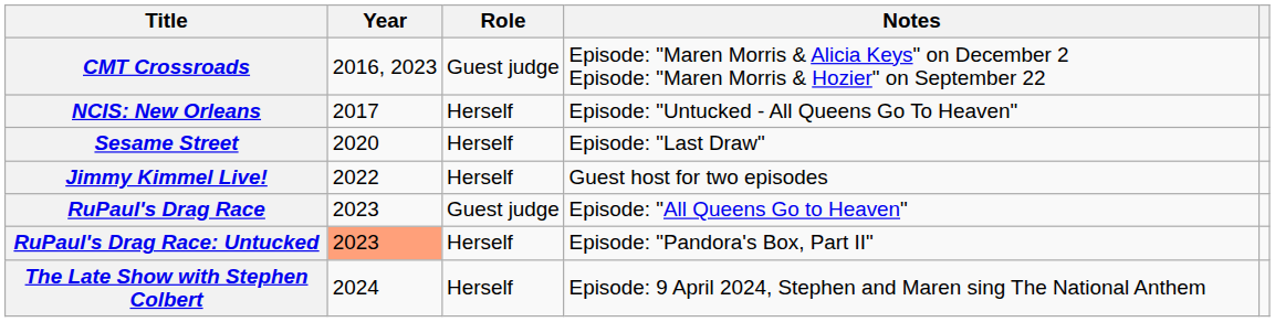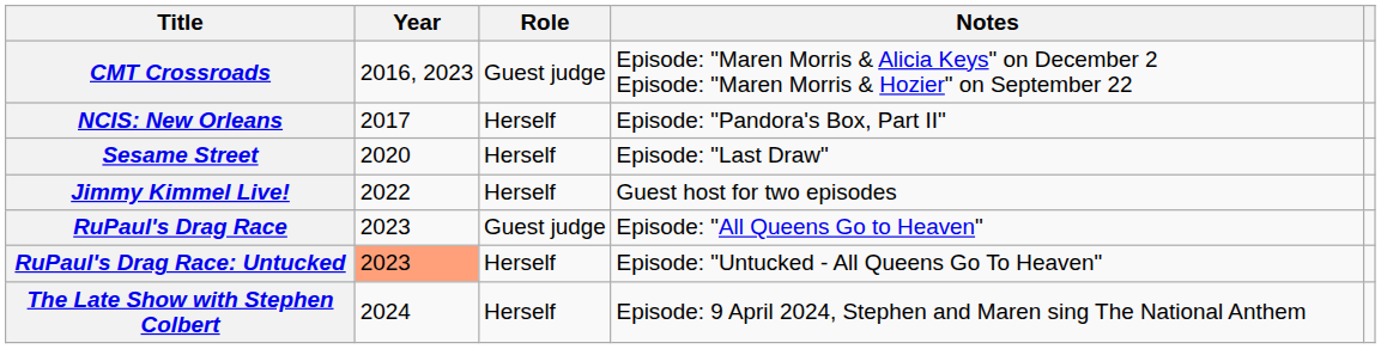NCIS: New Orleans | Notes: Episode: "Untucked - All Queens Go To Heaven" -> Episode: "Pandora's Box, Part II"
RuPaul's Drag Race: Untucked | Notes: Episode: "Pandora's Box, Part II" -> Episode: "Untucked - All Queens Go To Heaven"
